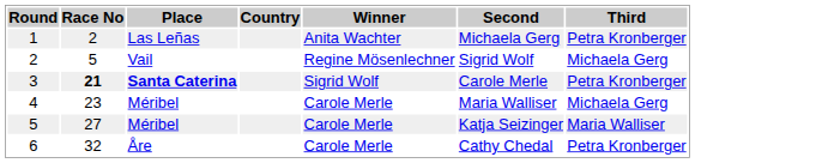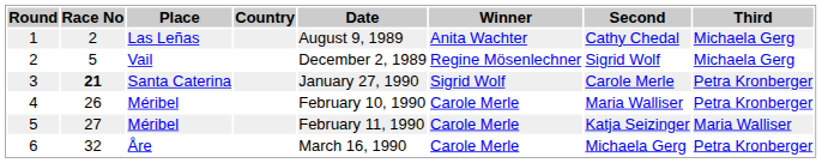+ column: Date | August 9, 1989 | December 2, 1989 | January 27, 1990 | February 10, 1990 | February 11, 1990 | March 16, 1990
1 | Second: Michaela Gerg -> Cathy Chedal
1 | Third: Petra Kronberger -> Michaela Gerg
3 | Place: bold -> normal
4 | Race No: 23 -> 26
4 | Third: Michaela Gerg -> Petra Kronberger
6 | Second: Cathy Chedal -> Michaela Gerg
